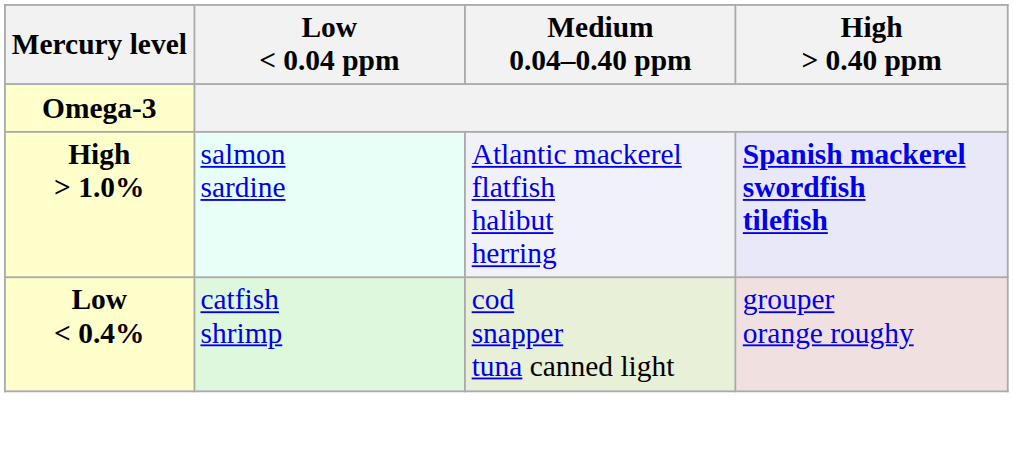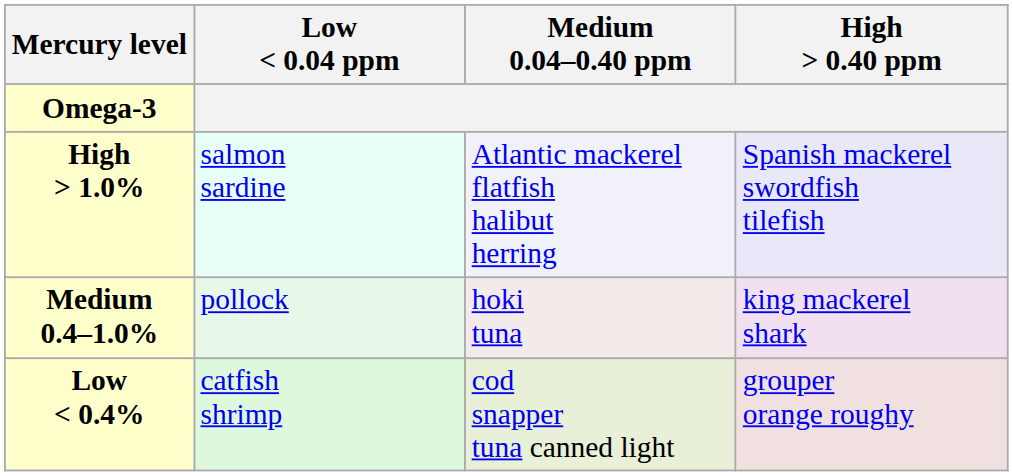High > 1.0% | High > 0.40 ppm: bold -> normal
+ row: Medium 0.4–1.0% | pollock | hoki tuna | king mackerel shark
